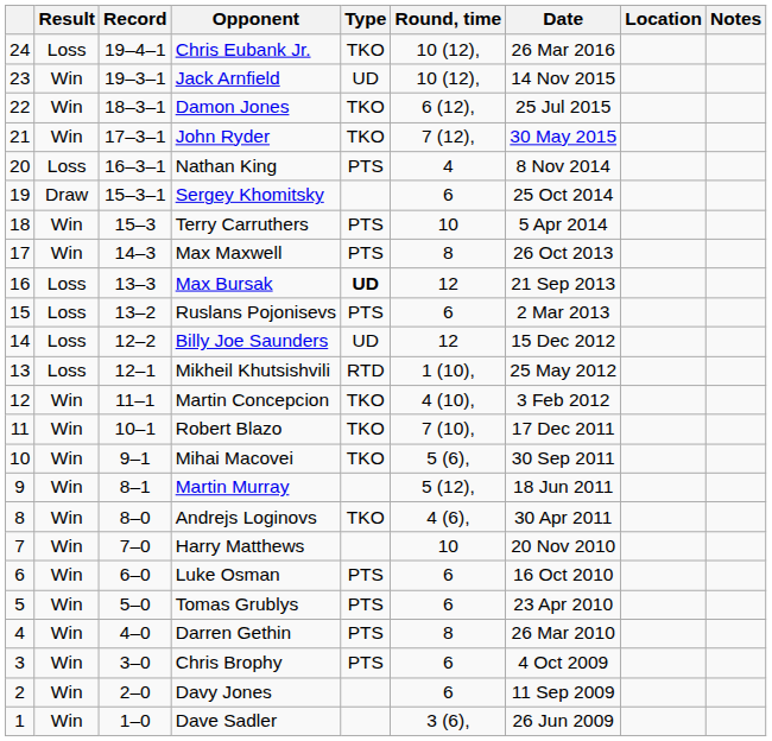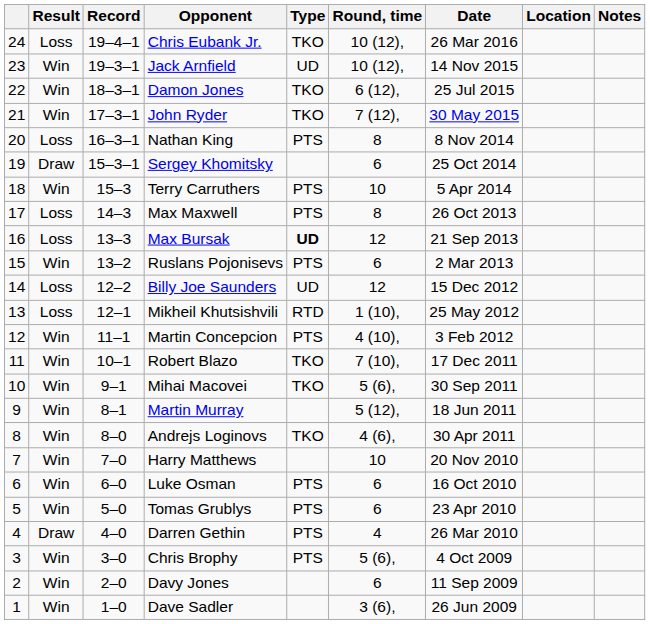Nathan King | Round, time: 4 -> 8
Max Maxwell | Result: Win -> Loss
Ruslans Pojonisevs | Result: Loss -> Win
Martin Concepcion | Type: TKO -> PTS
Darren Gethin | Result: Win -> Draw
Darren Gethin | Round, time: 8 -> 4
Chris Brophy | Round, time: 6 -> 5 (6),
